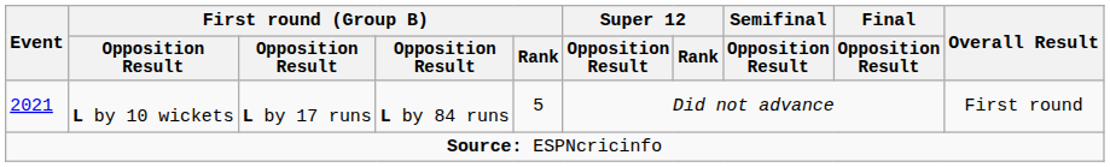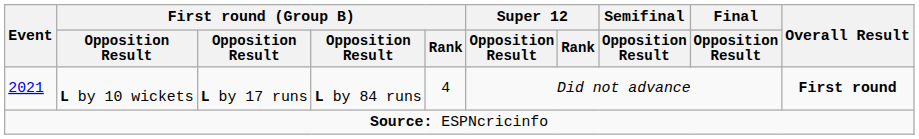2021 | First round (Group B) / Rank: 5 -> 4
2021 | Overall Result: normal -> bold
